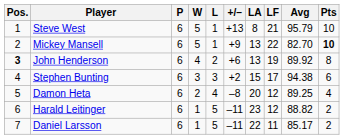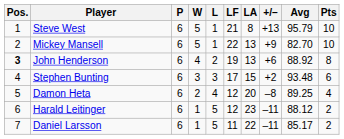columns swapped: LF <-> +/–
Mickey Mansell | Pts: bold -> normal
John Henderson | Avg: 89.92 -> 88.92
Stephen Bunting | Avg: 94.38 -> 93.48
Harald Leitinger | Avg: 88.82 -> 88.12
